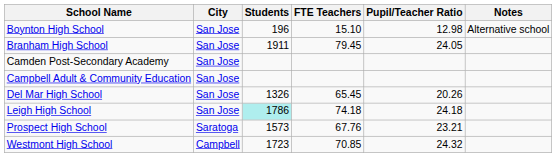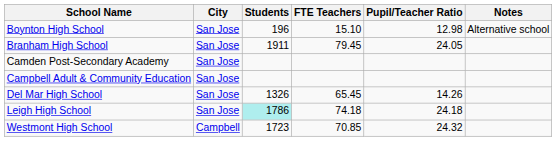Del Mar High School | Pupil/Teacher Ratio: 20.26 -> 14.26
- row: Prospect High School | Saratoga | 1573 | 67.76 | 23.21
